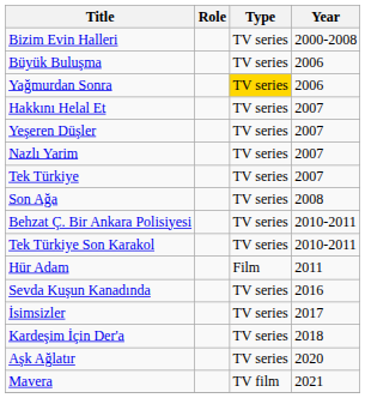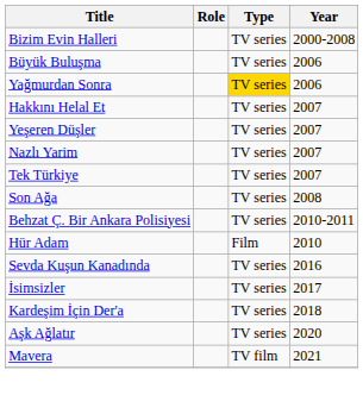- row: Tek Türkiye Son Karakol | TV series | 2010-2011
Hür Adam | Year: 2011 -> 2010
